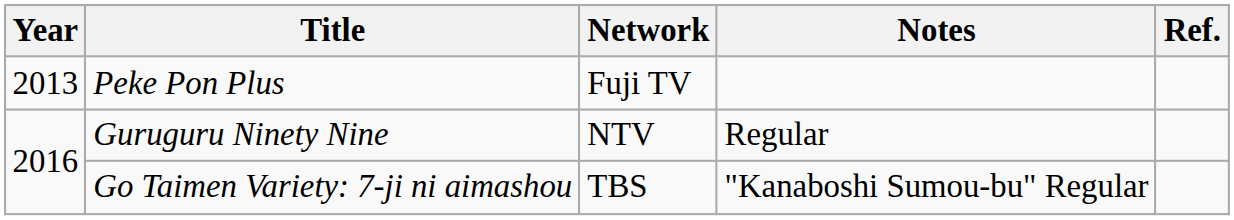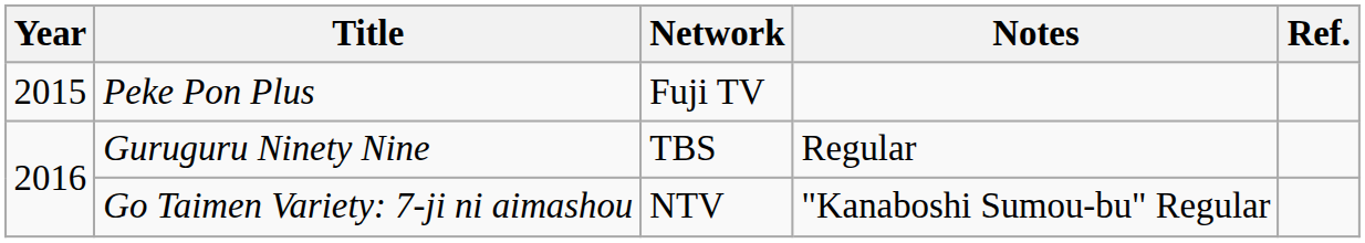Peke Pon Plus | Year: 2013 -> 2015
Guruguru Ninety Nine | Network: NTV -> TBS
Go Taimen Variety: 7-ji ni aimashou | Network: TBS -> NTV
